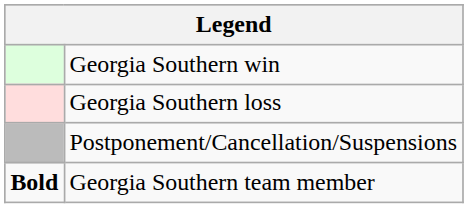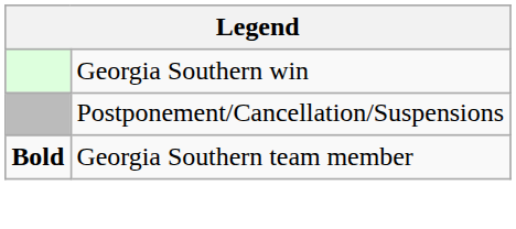- row: Georgia Southern loss
